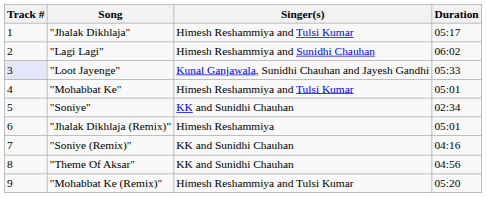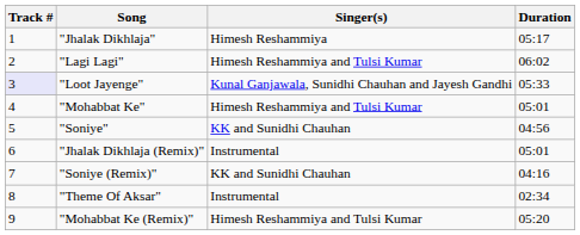"Jhalak Dikhlaja" | Singer(s): Himesh Reshammiya and Tulsi Kumar -> Himesh Reshammiya
"Lagi Lagi" | Singer(s): Himesh Reshammiya and Sunidhi Chauhan -> Himesh Reshammiya and Tulsi Kumar
"Soniye" | Duration: 02:34 -> 04:56
"Jhalak Dikhlaja (Remix)" | Singer(s): Himesh Reshammiya -> Instrumental
"Theme Of Aksar" | Singer(s): KK and Sunidhi Chauhan -> Instrumental
"Theme Of Aksar" | Duration: 04:56 -> 02:34
